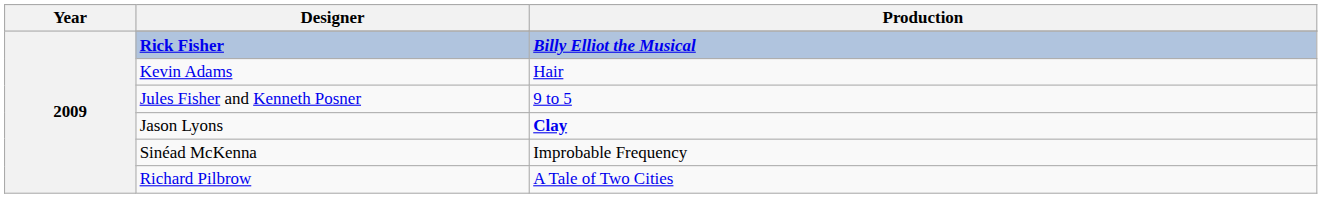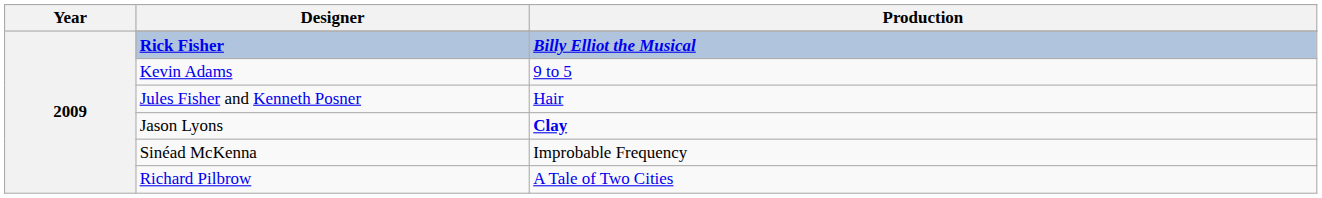Kevin Adams | Production: Hair -> 9 to 5
Jules Fisher and Kenneth Posner | Production: 9 to 5 -> Hair
